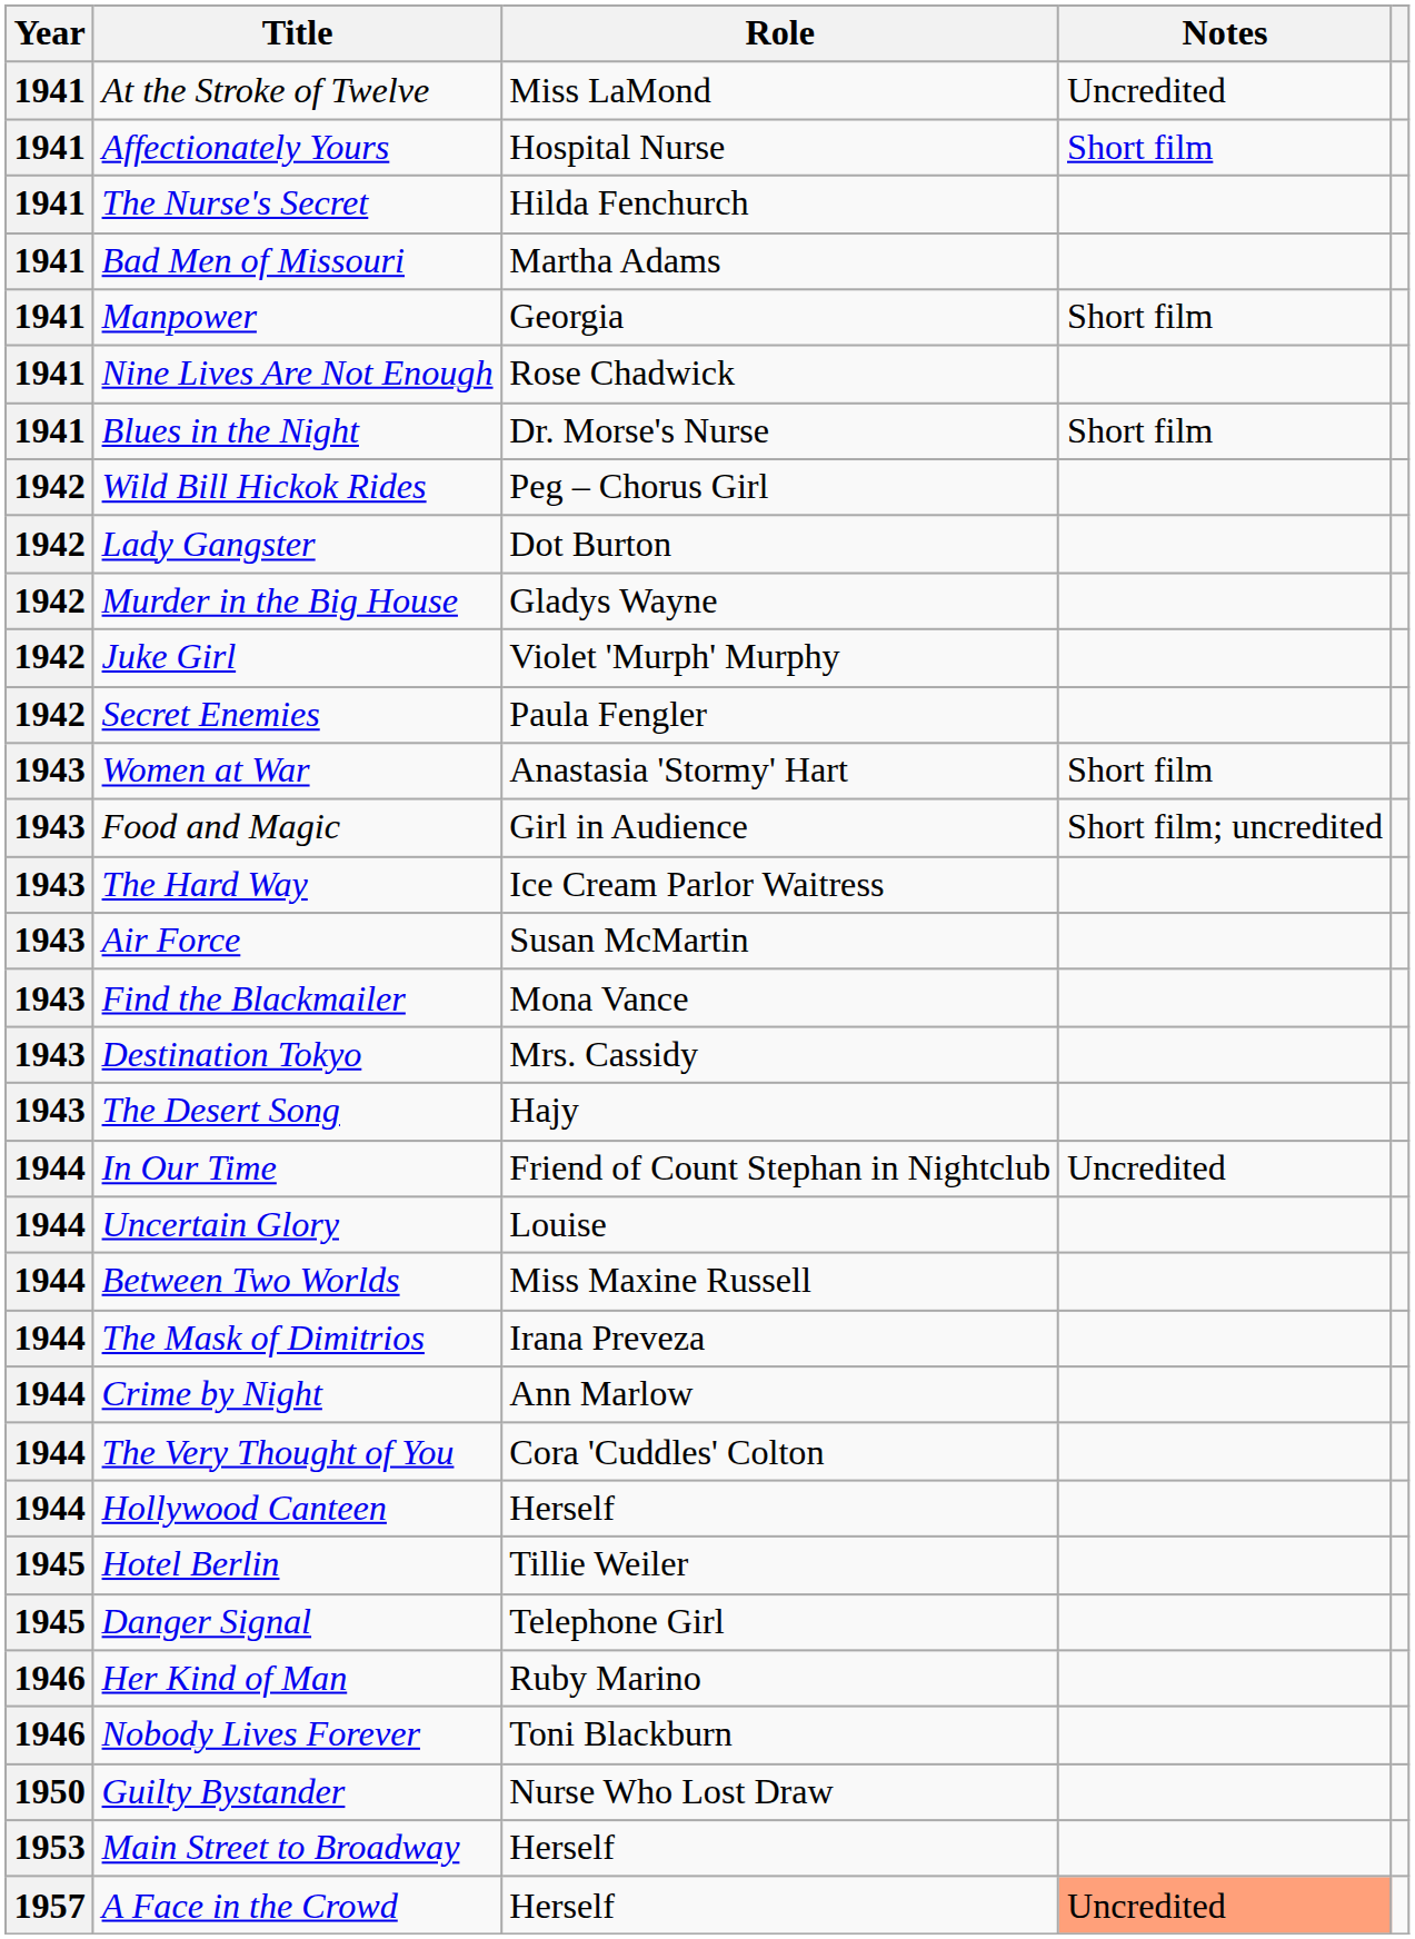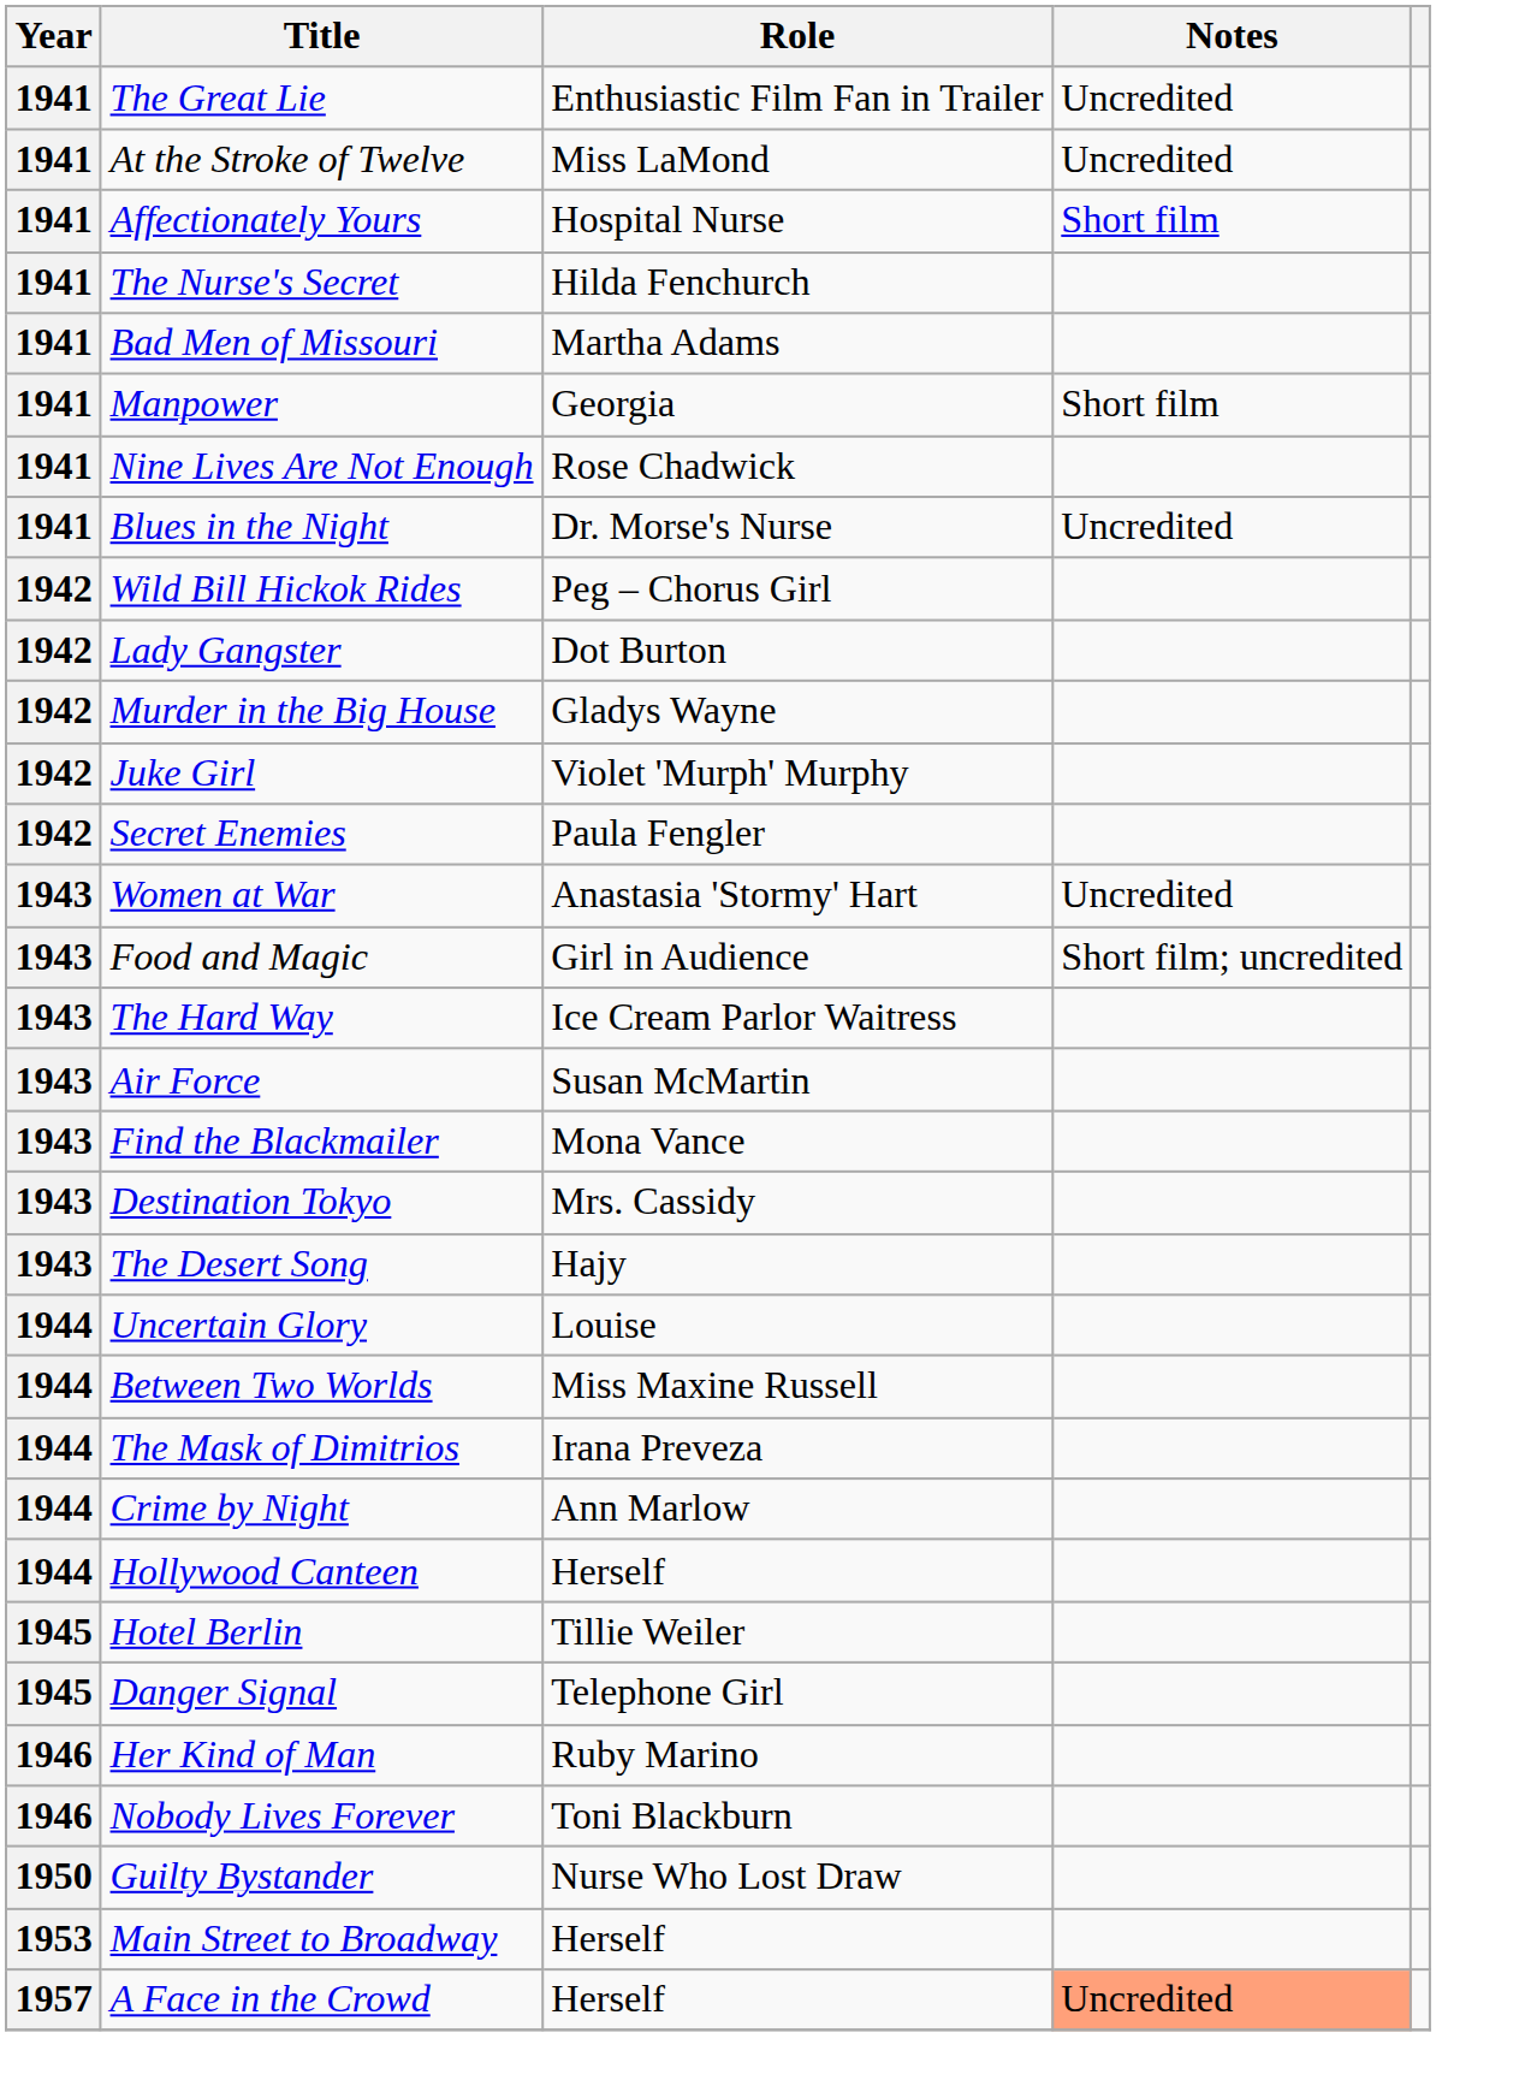+ row: 1941 | The Great Lie | Enthusiastic Film Fan in Trailer | Uncredited
Blues in the Night | Notes: Short film -> Uncredited
Women at War | Notes: Short film -> Uncredited
- row: 1944 | In Our Time | Friend of Count Stephan in Nightclub | Uncredited
- row: 1944 | The Very Thought of You | Cora 'Cuddles' Colton
